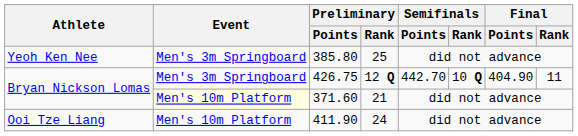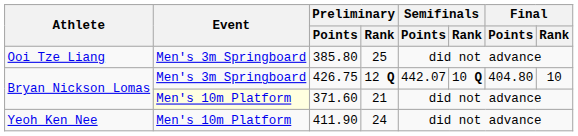385.80 | Athlete: Yeoh Ken Nee -> Ooi Tze Liang
426.75 | Semifinals / Points: 442.70 -> 442.07
426.75 | Final / Points: 404.90 -> 404.80
426.75 | Final / Rank: 11 -> 10
411.90 | Athlete: Ooi Tze Liang -> Yeoh Ken Nee
